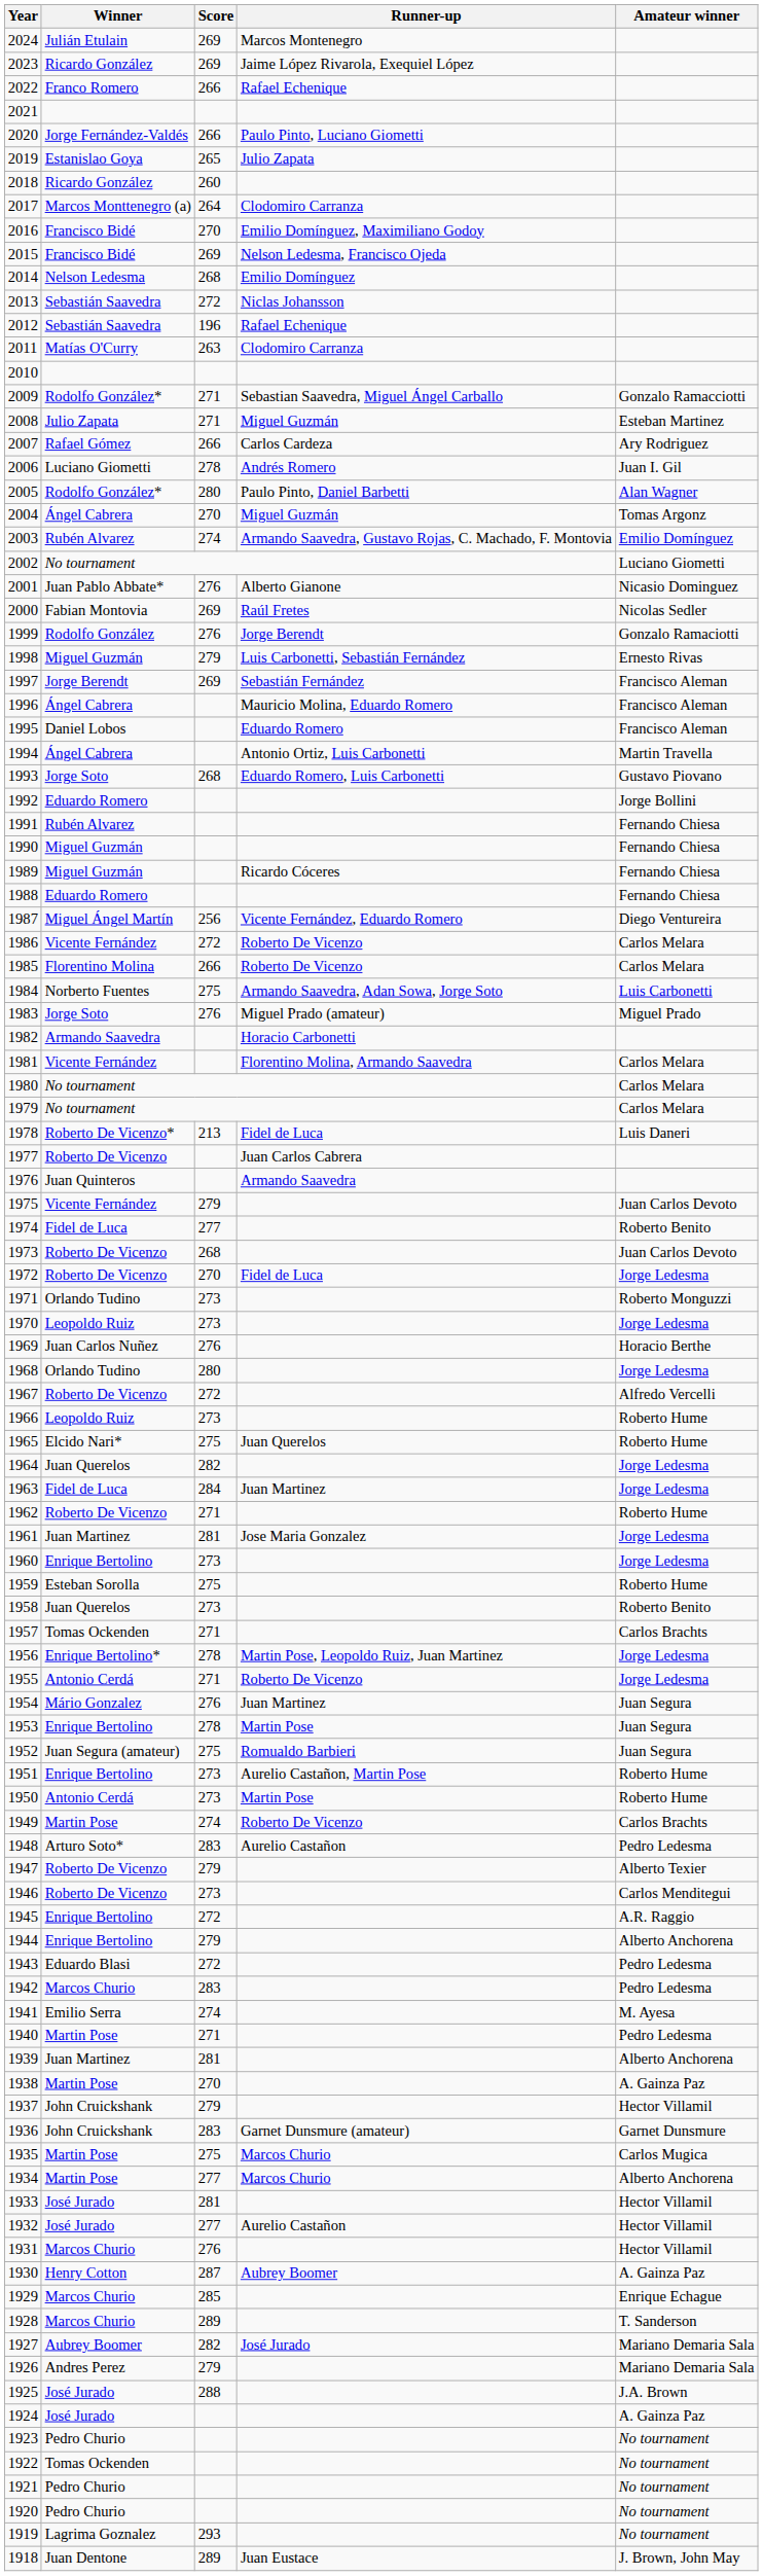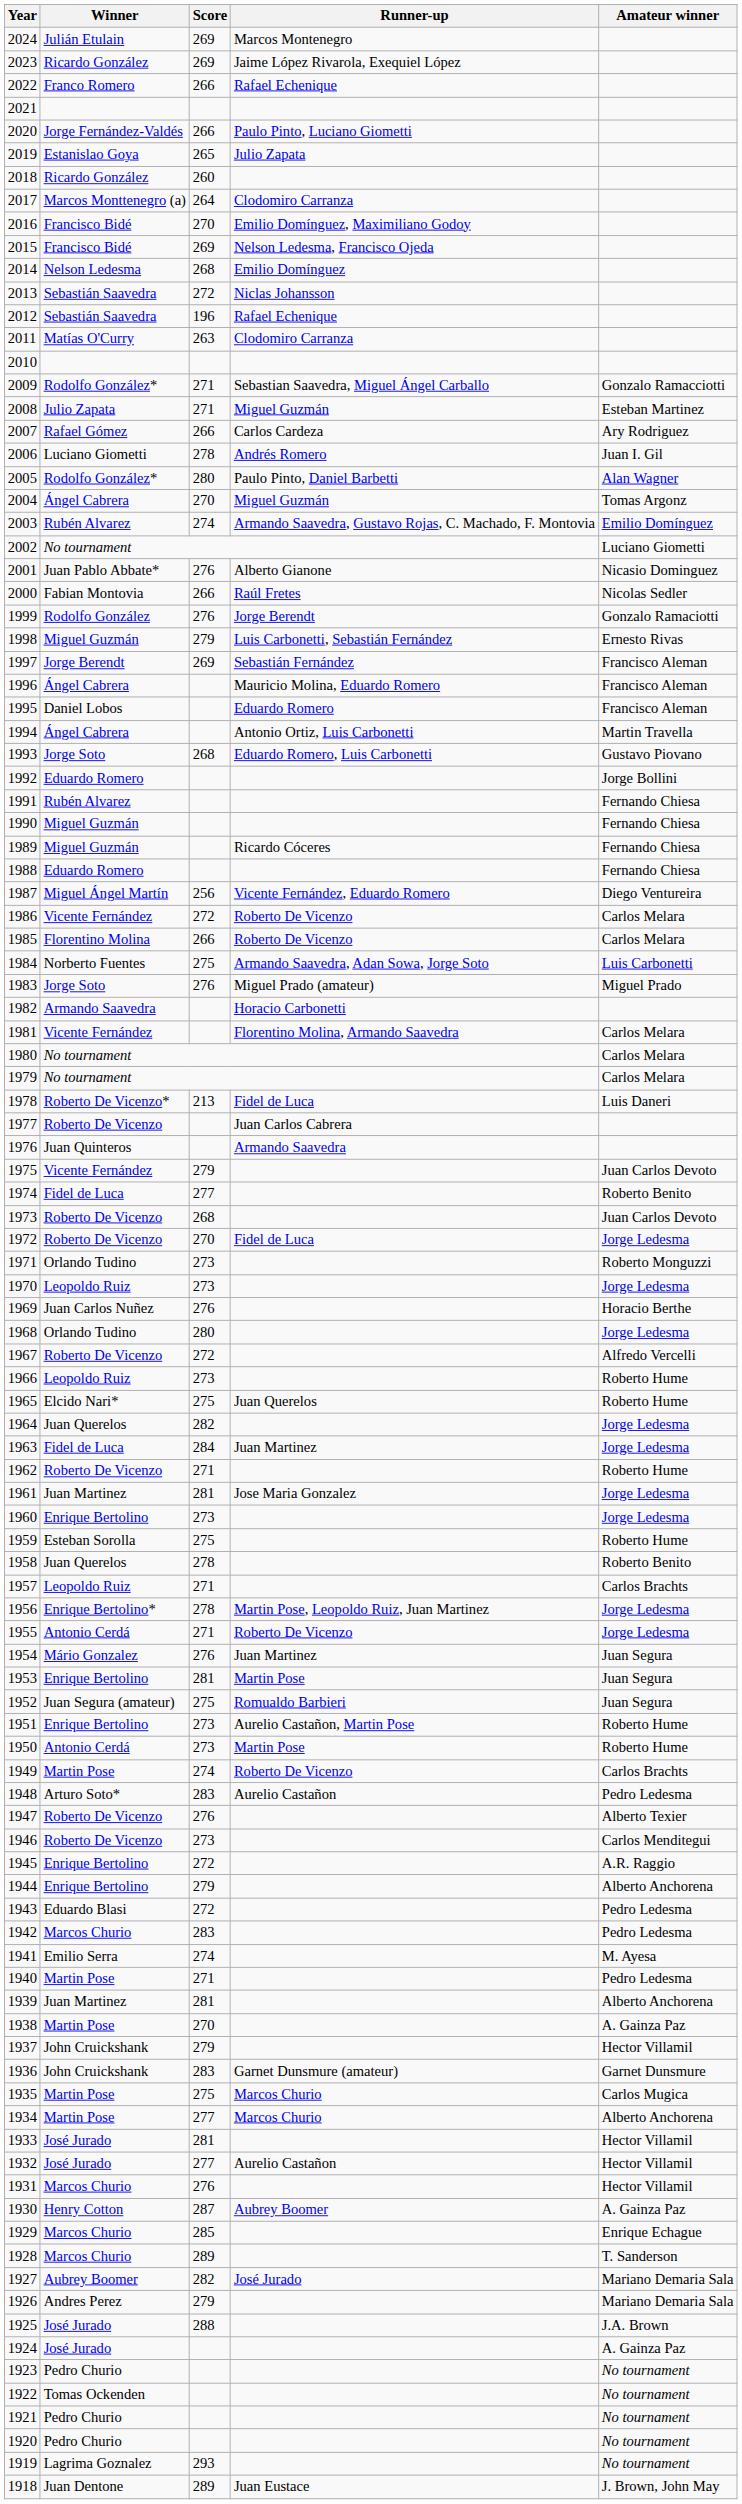2000 | Score: 269 -> 266
1958 | Score: 273 -> 278
1957 | Winner: Tomas Ockenden -> Leopoldo Ruiz
1953 | Score: 278 -> 281
1947 | Score: 279 -> 276
